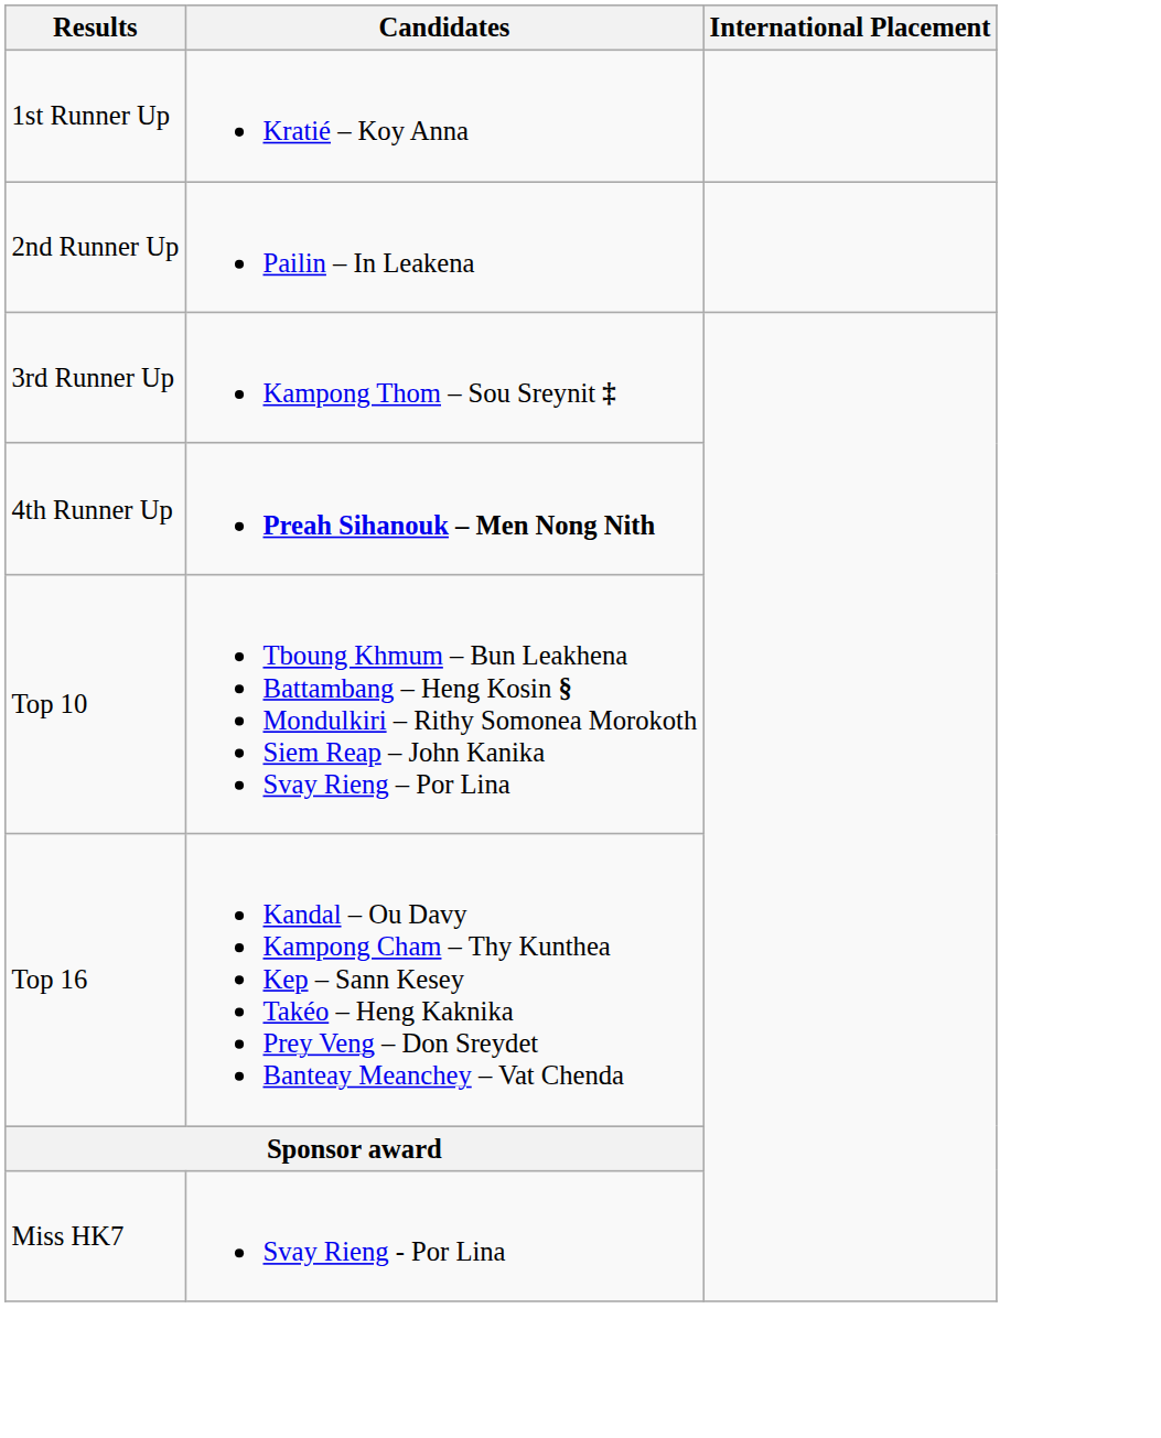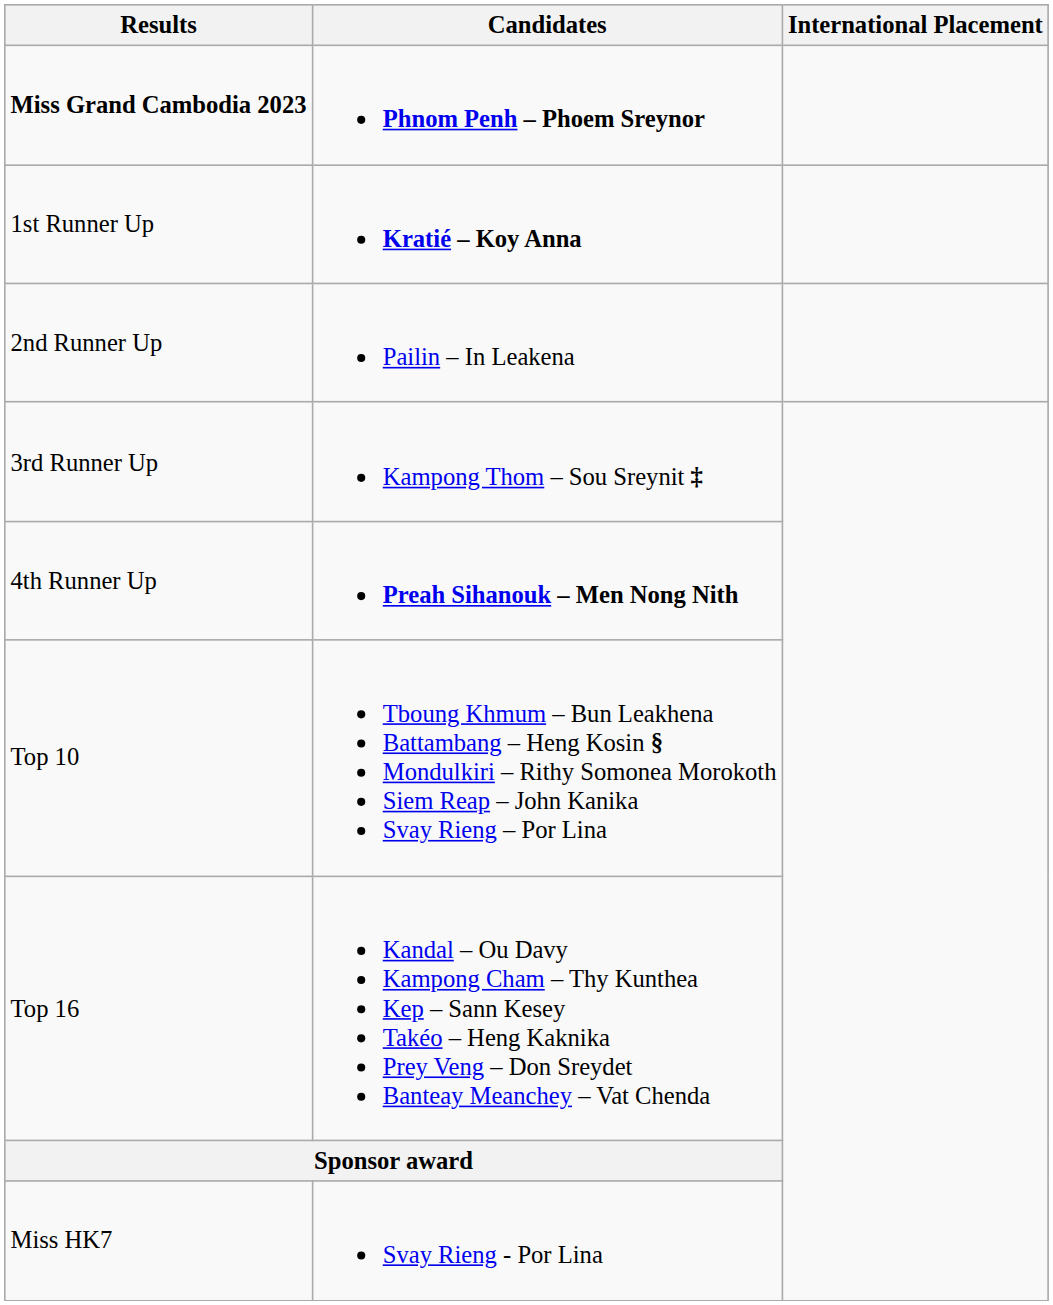+ row: Miss Grand Cambodia 2023 | Phnom Penh – Phoem Sreynor
1st Runner Up | Candidates: normal -> bold
